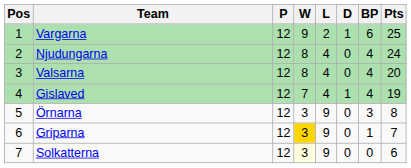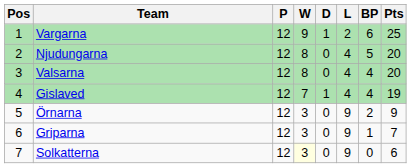columns swapped: D <-> L
Njudungarna | BP: 4 -> 5
Njudungarna | Pts: 24 -> 20
Örnarna | BP: 3 -> 2
Örnarna | Pts: 8 -> 9
Griparna | W: gold background -> no background
